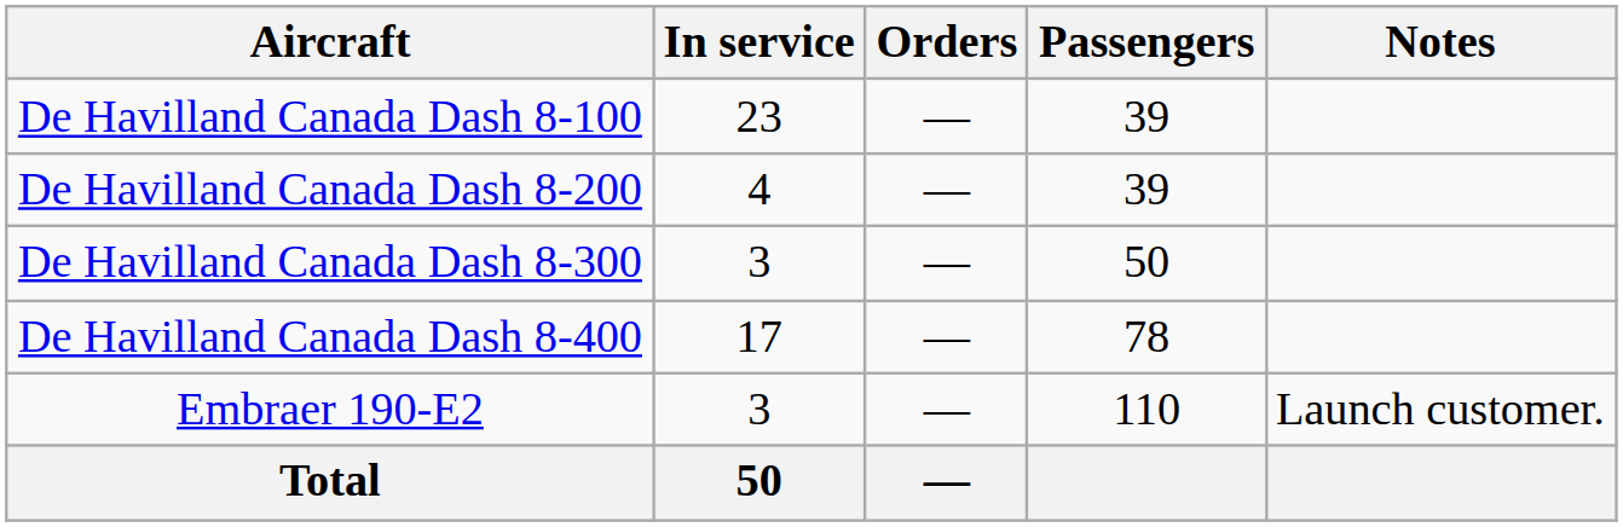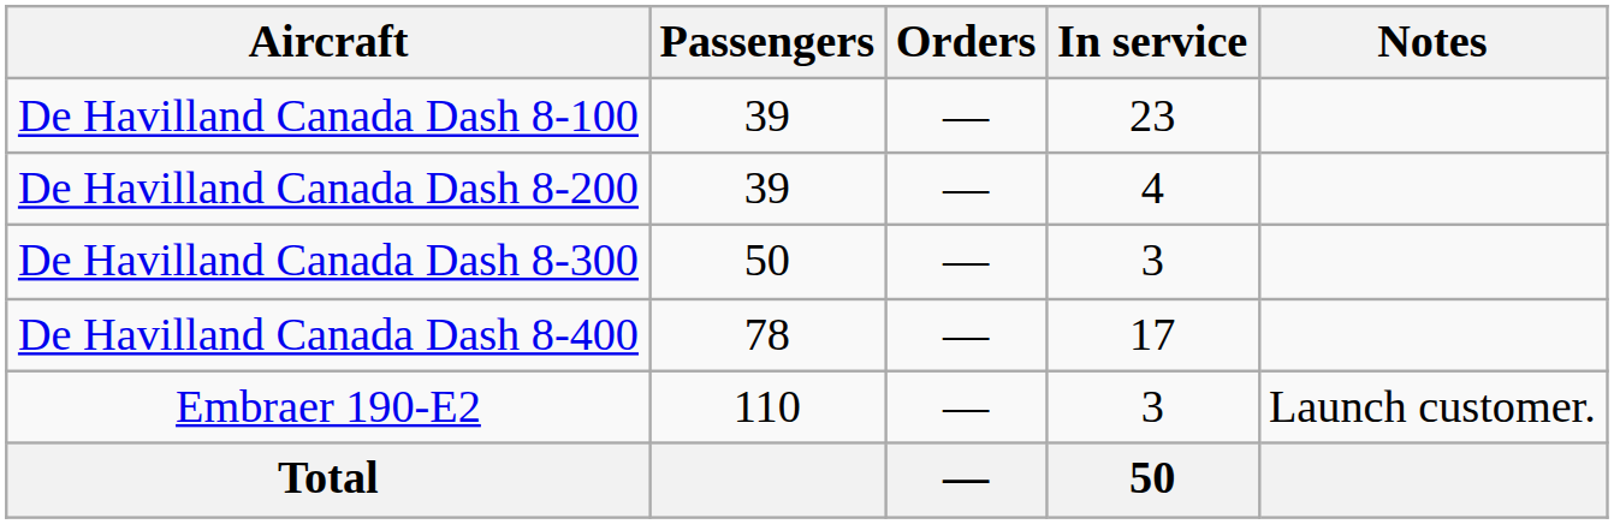columns swapped: In service <-> Passengers
